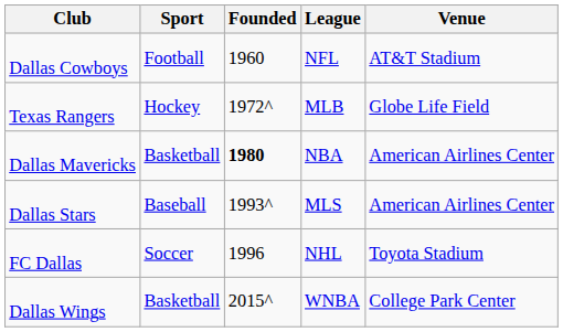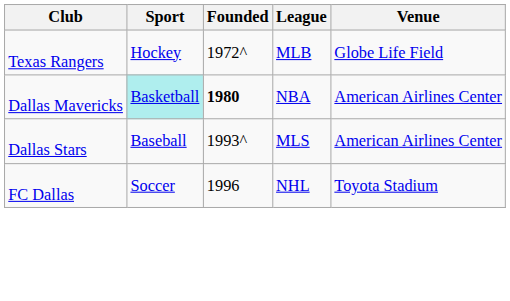- row: Dallas Cowboys | Football | 1960 | NFL | AT&T Stadium
Dallas Mavericks | Sport: no background -> paleturquoise background
- row: Dallas Wings | Basketball | 2015^ | WNBA | College Park Center
